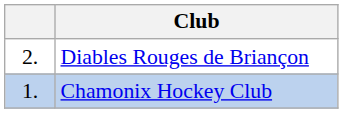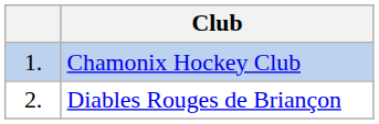rows swapped: Chamonix Hockey Club <-> Diables Rouges de Briançon
